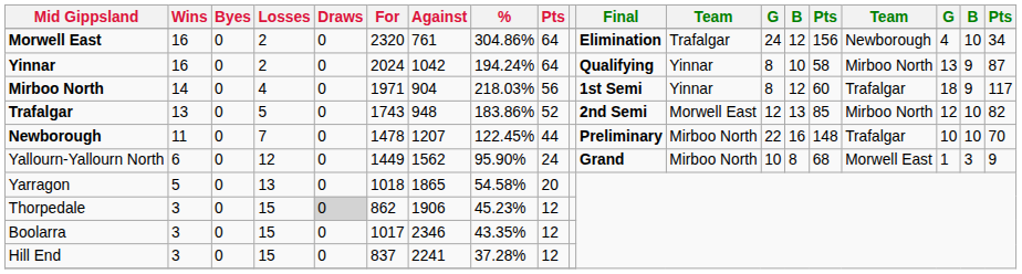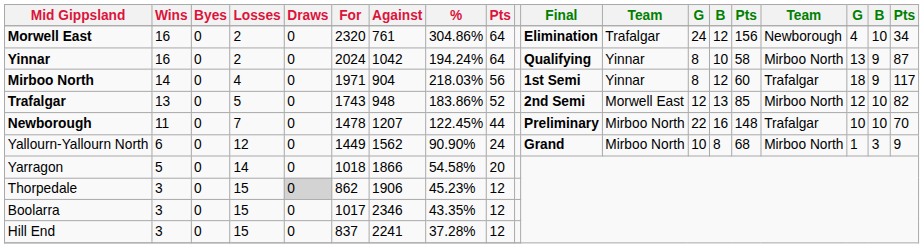Yallourn-Yallourn North | %: 95.90% -> 90.90%
Yallourn-Yallourn North | column 16: Morwell East -> Mirboo North
Yarragon | Losses: 13 -> 14
Yarragon | Against: 1865 -> 1866
